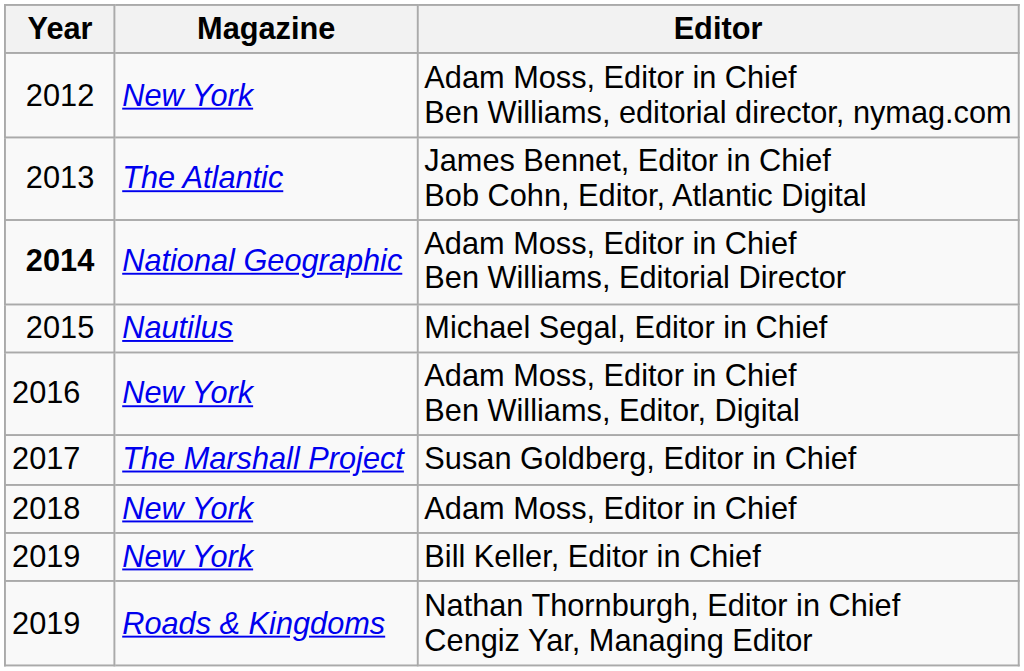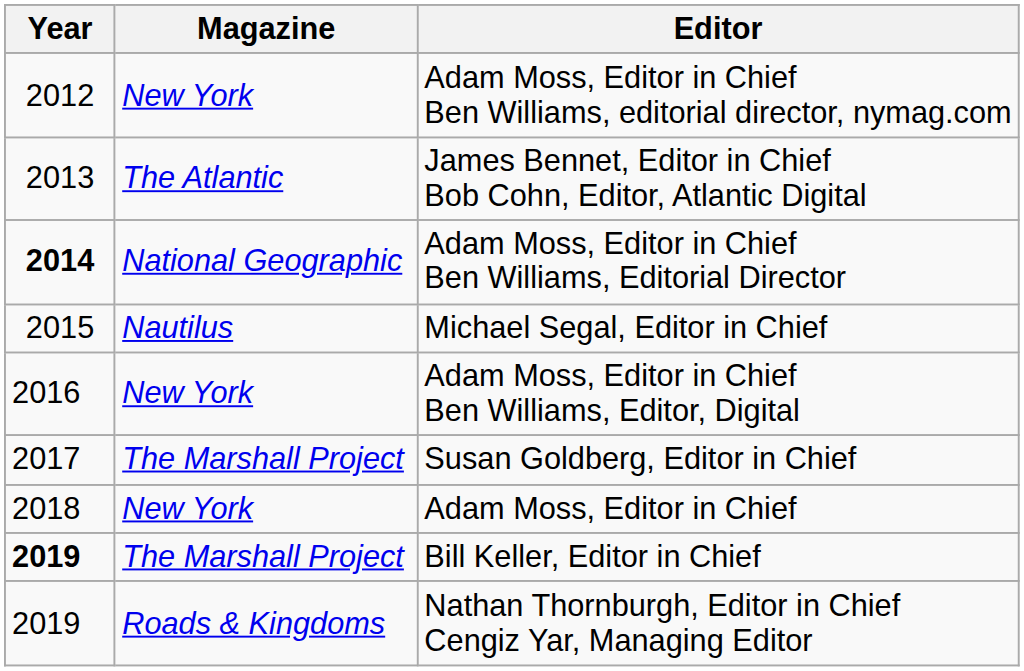Bill Keller, Editor in Chief | Year: normal -> bold
Bill Keller, Editor in Chief | Magazine: New York -> The Marshall Project
